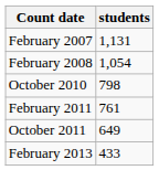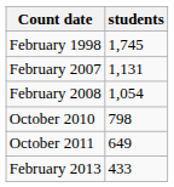+ row: February 1998 | 1,745
- row: February 2011 | 761
